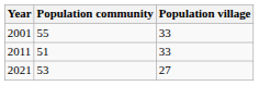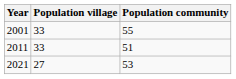columns swapped: Population village <-> Population community
